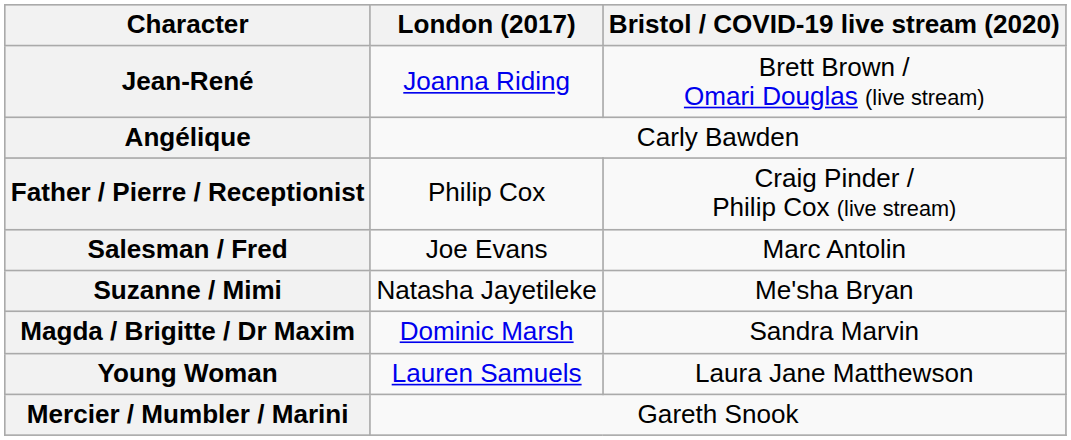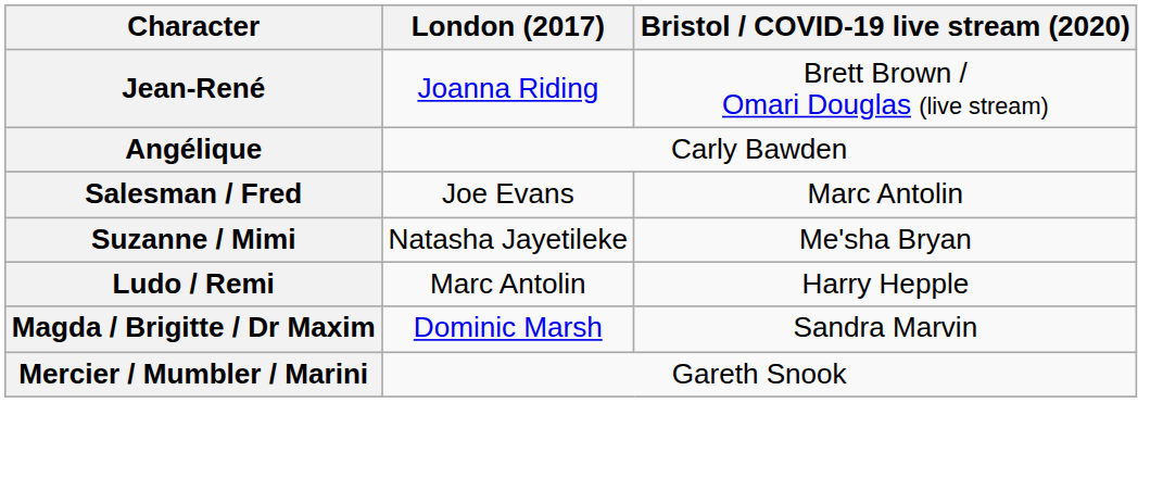- row: Father / Pierre / Receptionist | Philip Cox | Craig Pinder / Philip Cox (live stream)
+ row: Ludo / Remi | Marc Antolin | Harry Hepple
- row: Young Woman | Lauren Samuels | Laura Jane Matthewson
